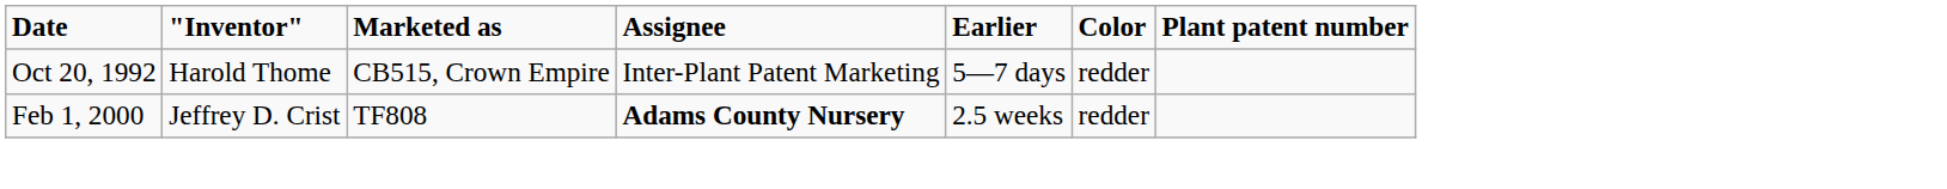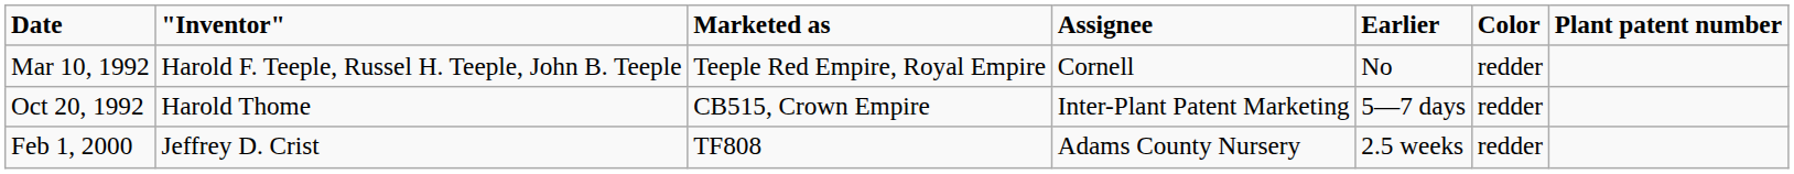+ row: Mar 10, 1992 | Harold F. Teeple, Russel H. Teeple, John B. Teeple | Teeple Red Empire, Royal Empire | Cornell | No | redder
Feb 1, 2000 | Assignee: bold -> normal
